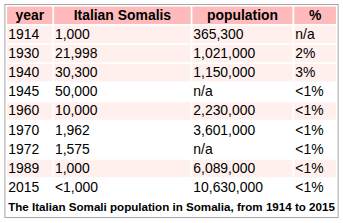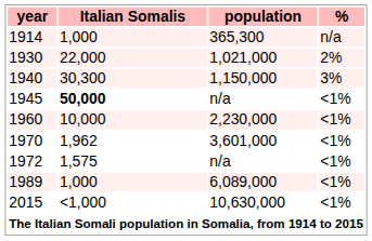1930 | Italian Somalis: 21,998 -> 22,000
1945 | Italian Somalis: normal -> bold
